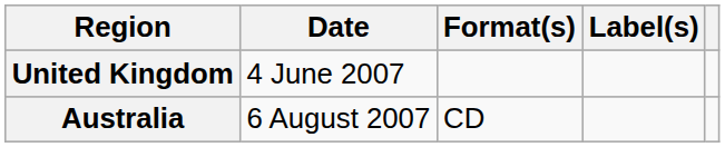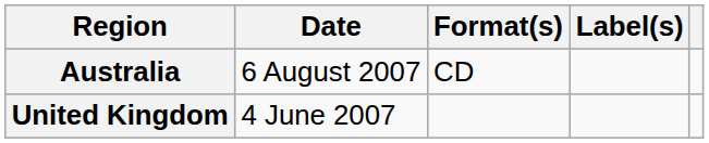rows swapped: United Kingdom <-> Australia
